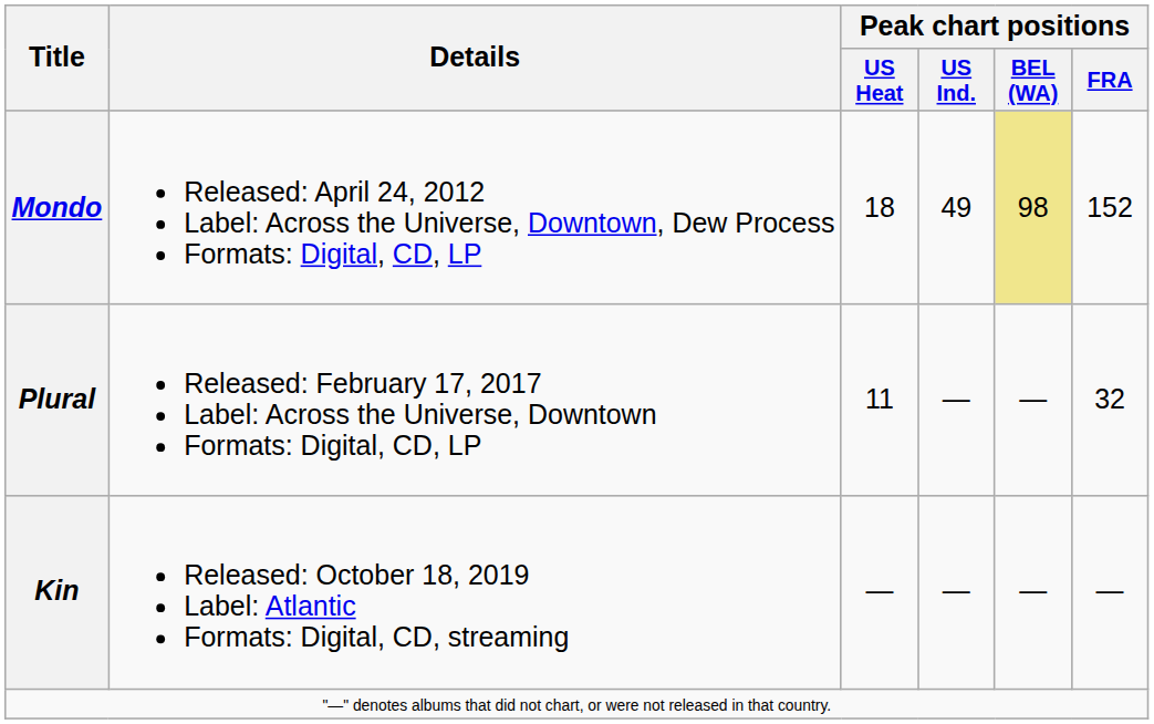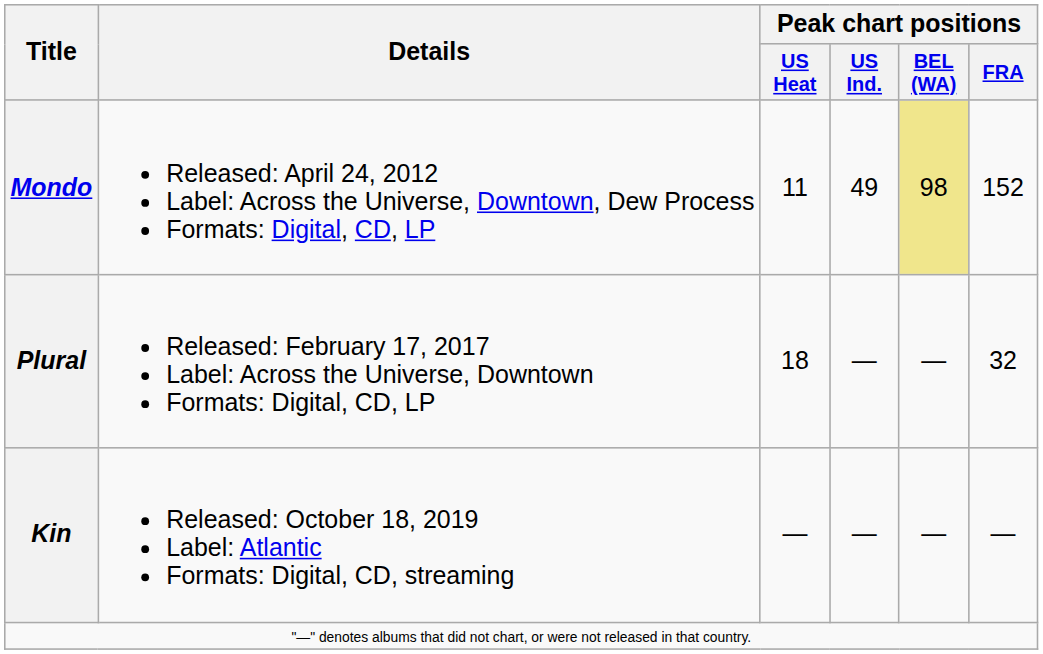Mondo | Peak chart positions / US Heat: 18 -> 11
Plural | Peak chart positions / US Heat: 11 -> 18
